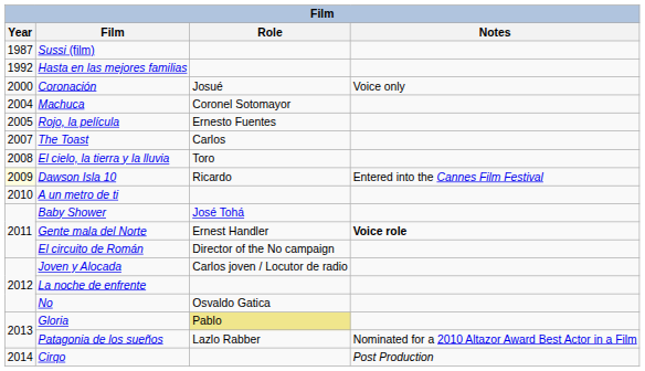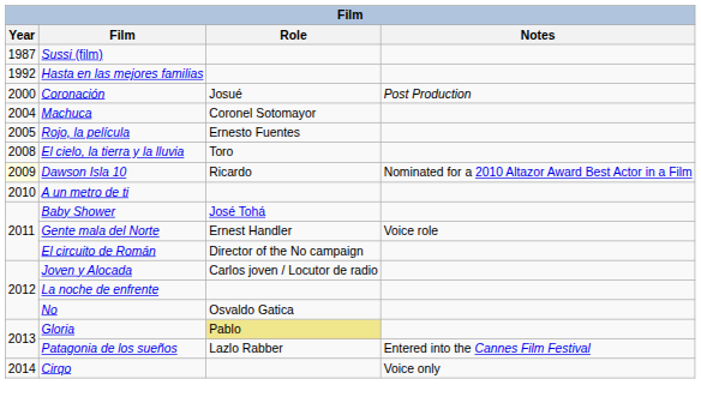Coronación | Notes: Voice only -> Post Production
- row: 2007 | The Toast | Carlos
Dawson Isla 10 | Notes: Entered into the Cannes Film Festival -> Nominated for a 2010 Altazor Award Best Actor in a Film
Gente mala del Norte | Notes: bold -> normal
Patagonia de los sueños | Notes: Nominated for a 2010 Altazor Award Best Actor in a Film -> Entered into the Cannes Film Festival
Cirqo | Notes: Post Production -> Voice only
